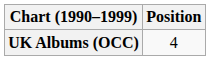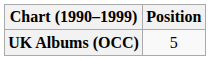UK Albums (OCC) | Position: 4 -> 5
